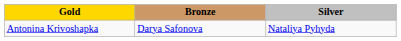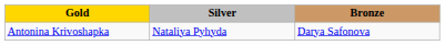columns swapped: Silver <-> Bronze
